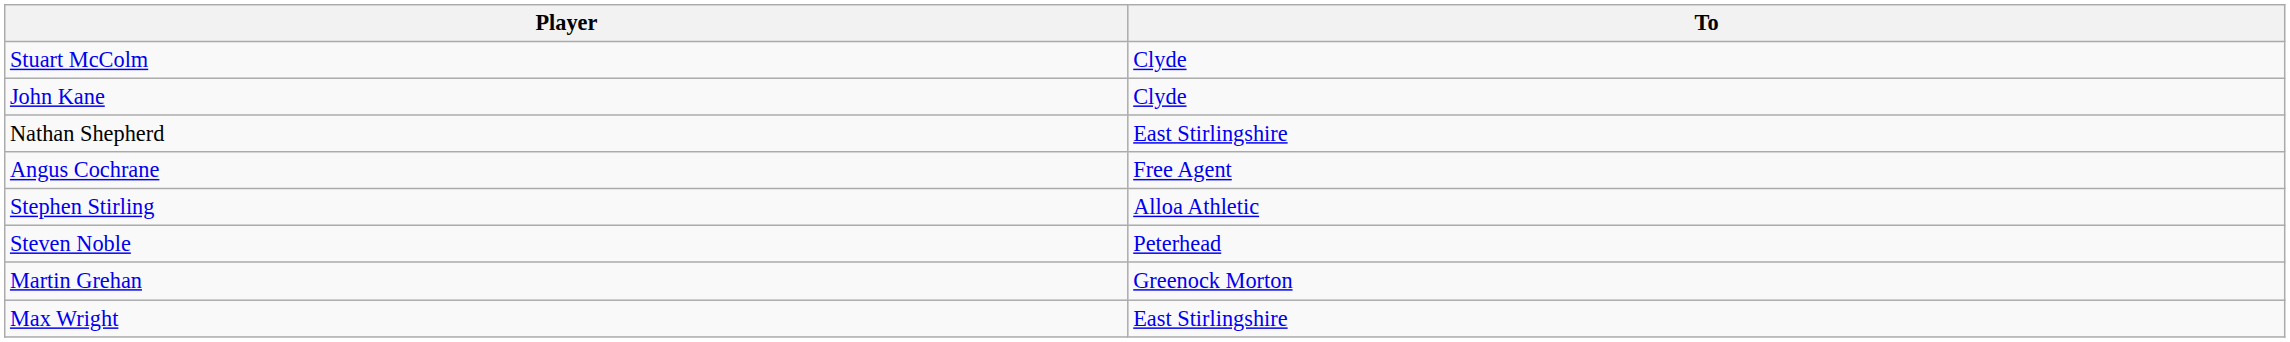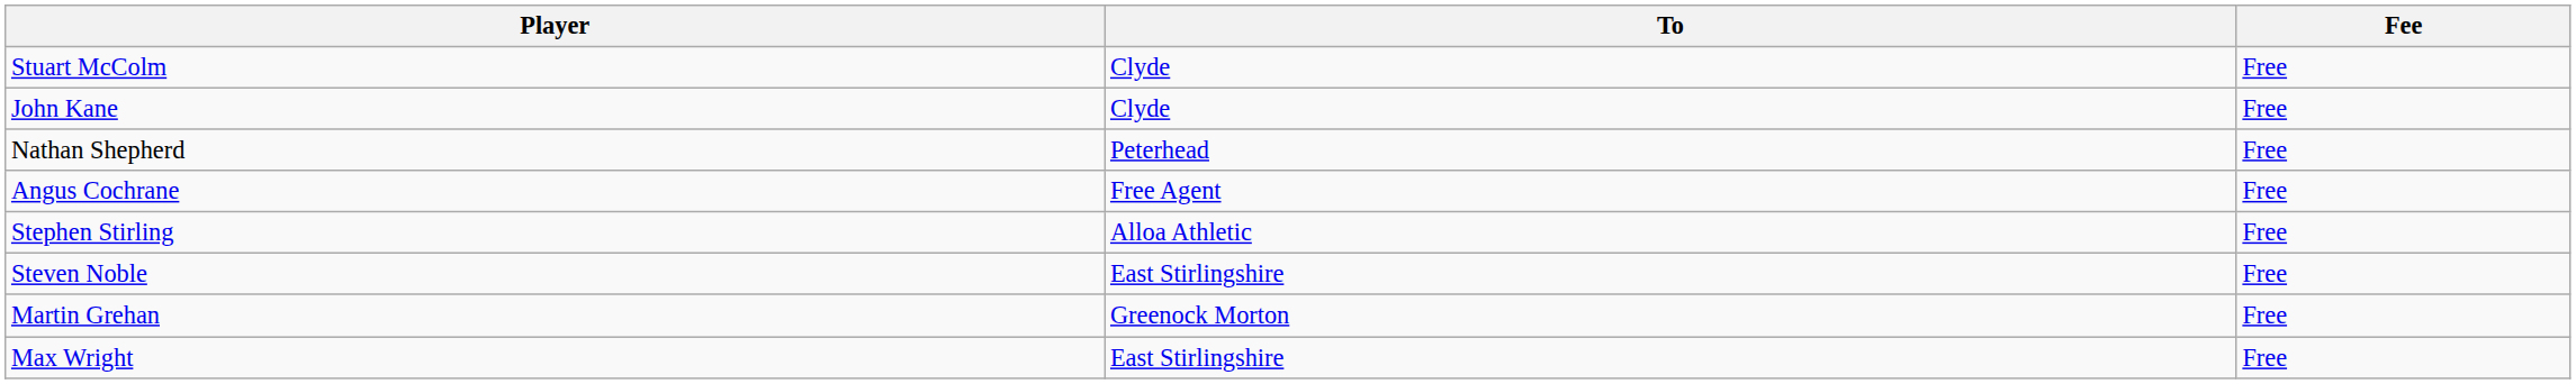+ column: Fee | Free | Free | Free | Free | Free | Free | Free | Free
Nathan Shepherd | To: East Stirlingshire -> Peterhead
Steven Noble | To: Peterhead -> East Stirlingshire
